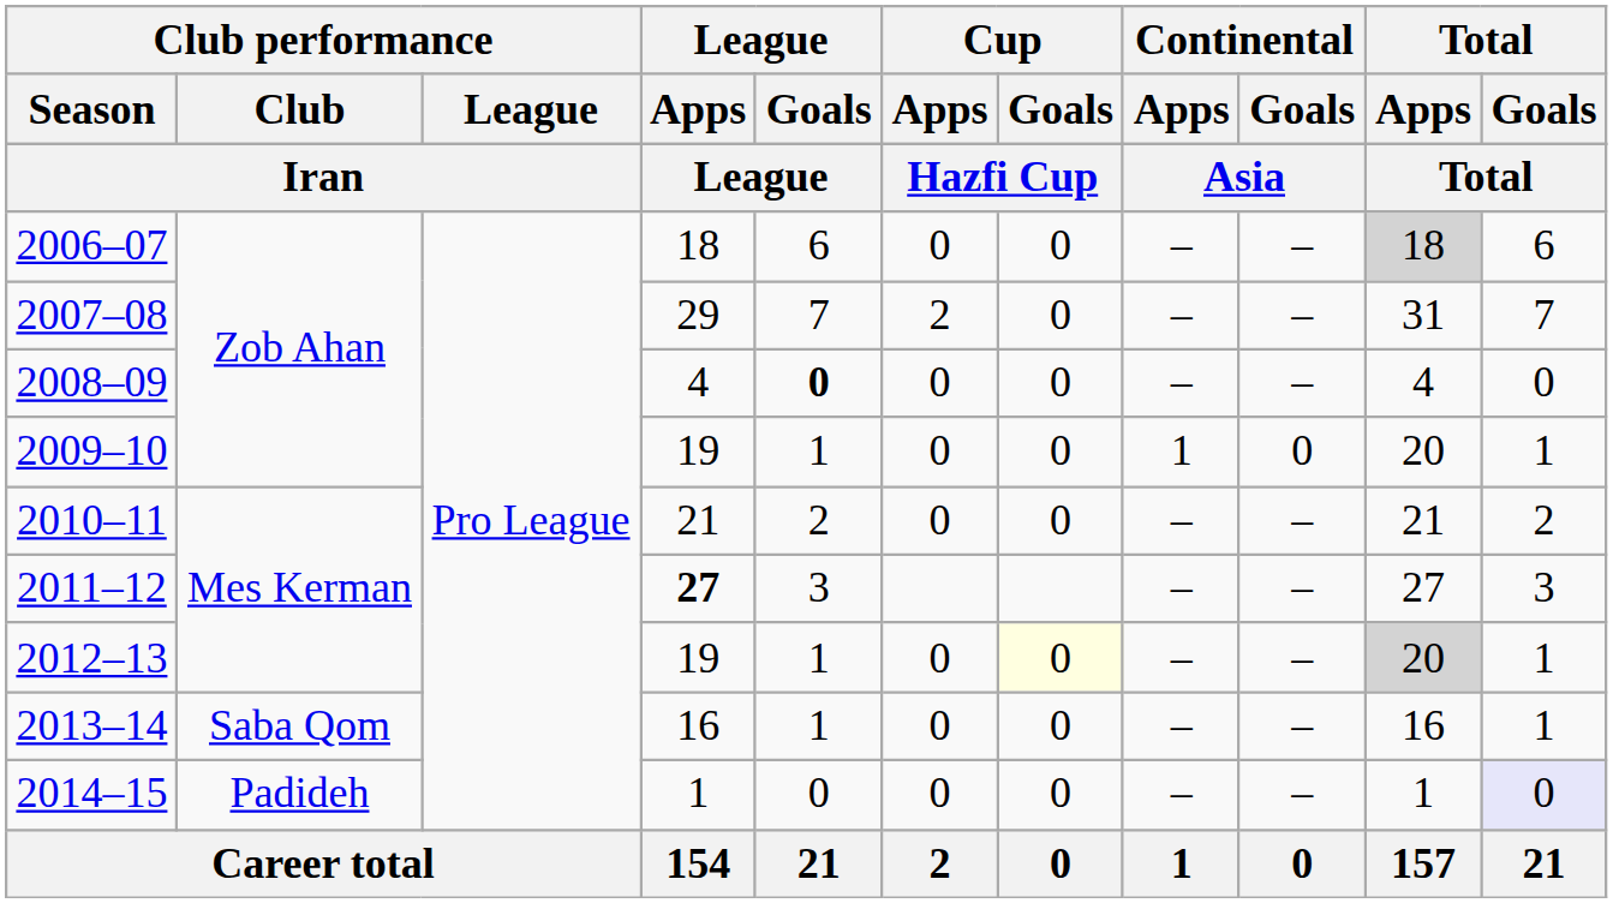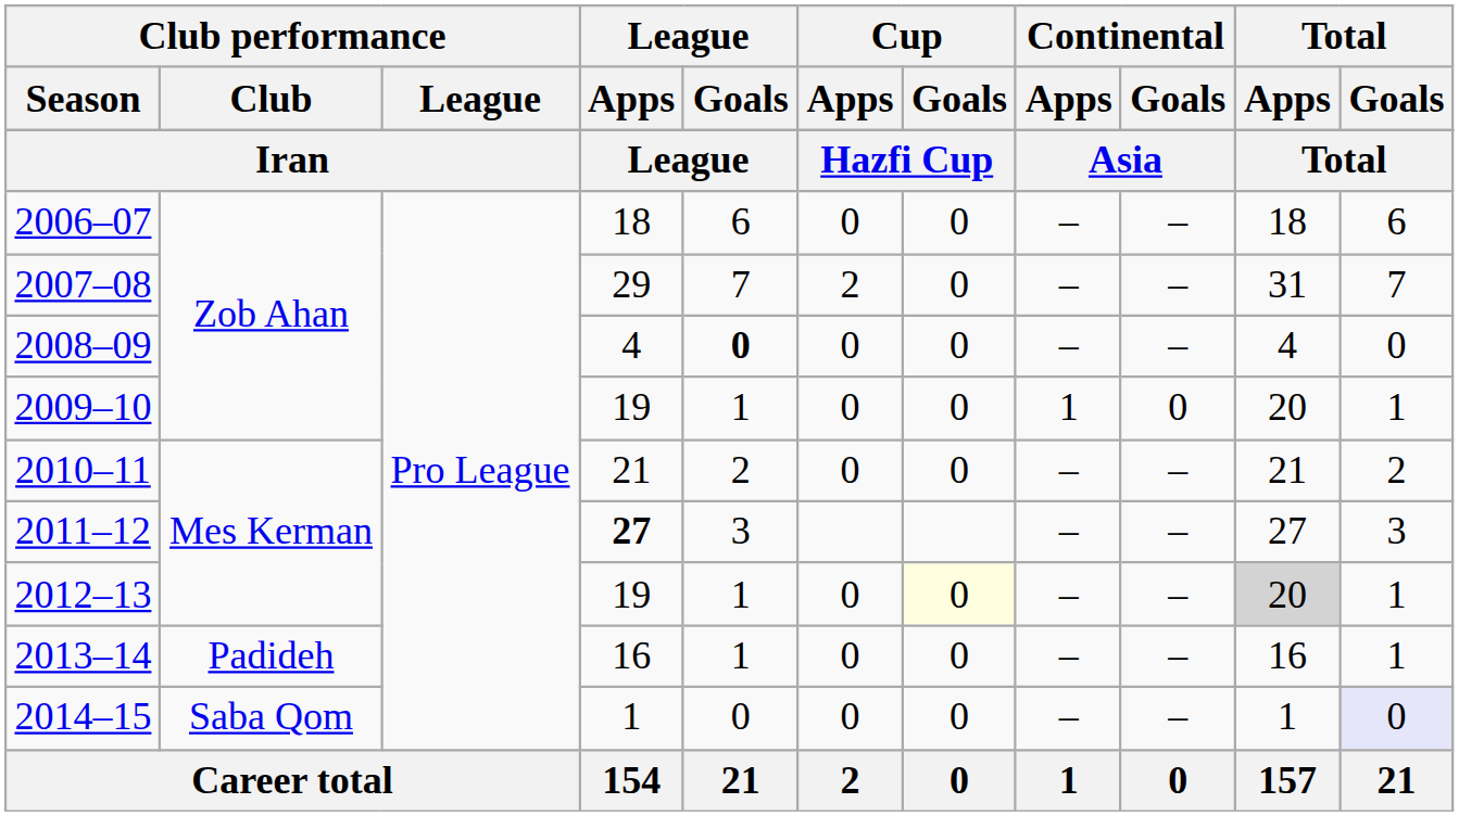2006–07 | Total / Apps: lightgrey background -> no background
2013–14 | Club performance / Club: Saba Qom -> Padideh
2014–15 | Club performance / Club: Padideh -> Saba Qom
